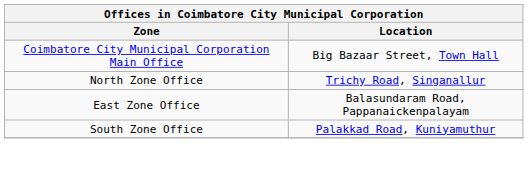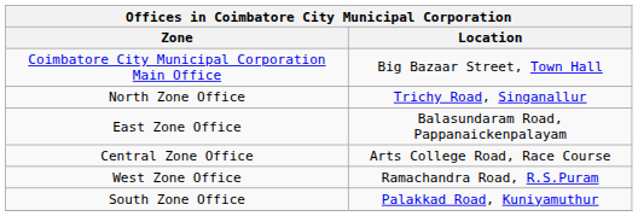+ row: Central Zone Office | Arts College Road, Race Course
+ row: West Zone Office | Ramachandra Road, R.S.Puram
